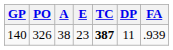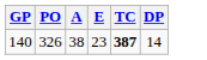- column: FA | .939
140 | DP: 11 -> 14
